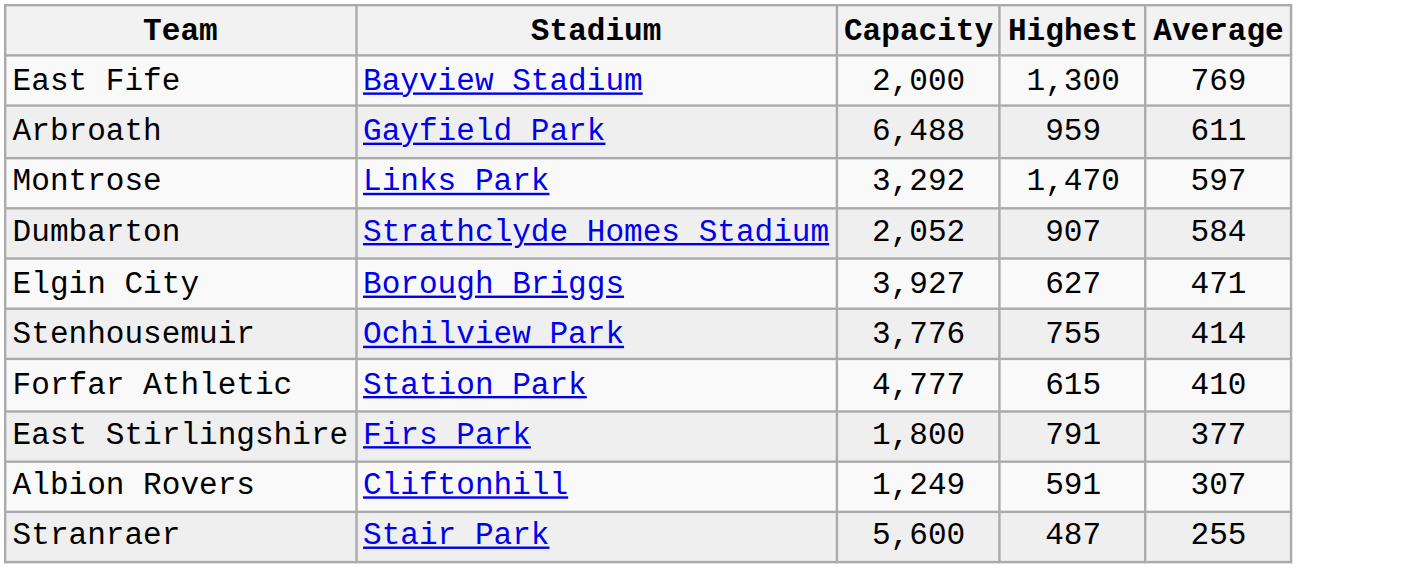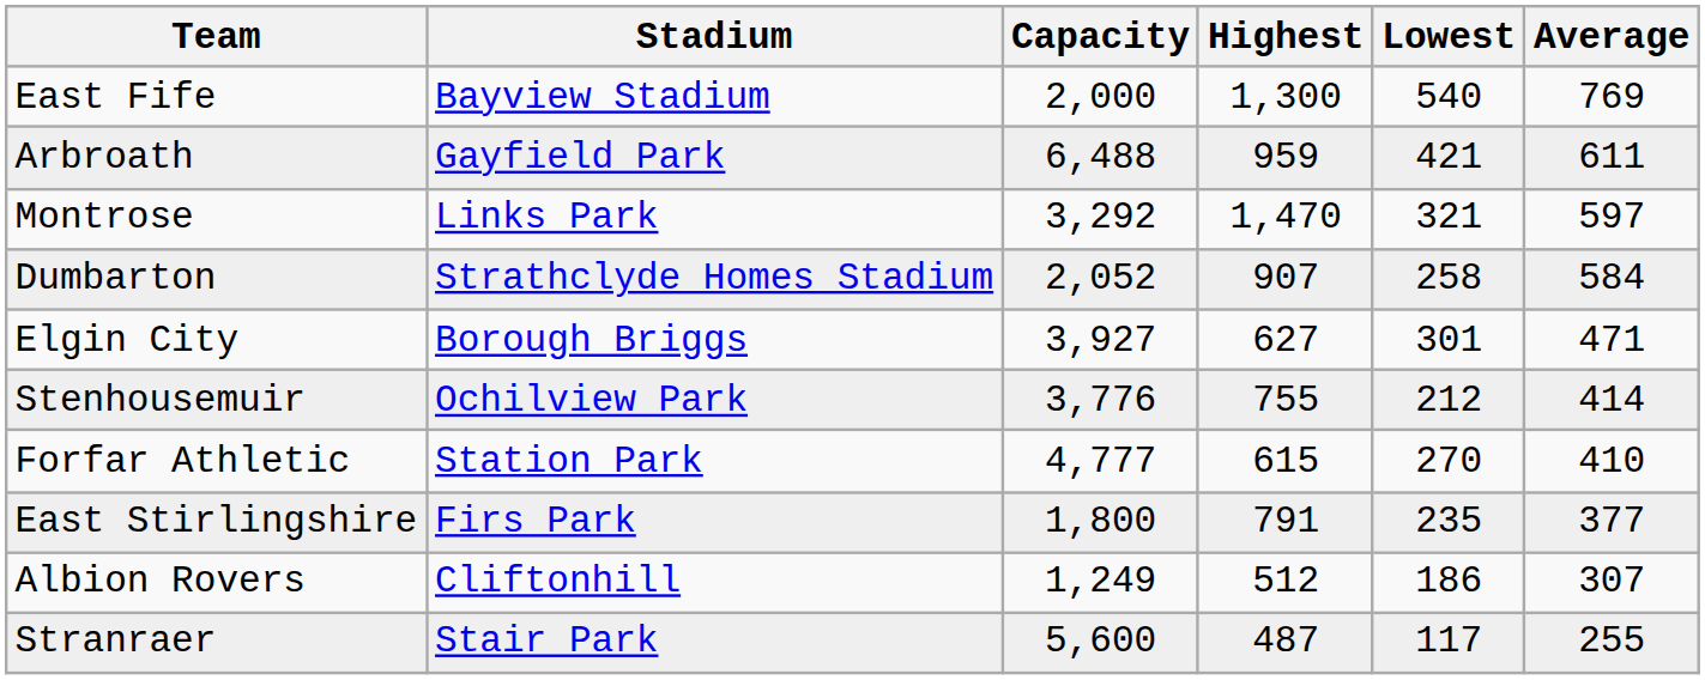+ column: Lowest | 540 | 421 | 321 | 258 | 301 | 212 | 270 | 235 | 186 | 117
Albion Rovers | Highest: 591 -> 512
